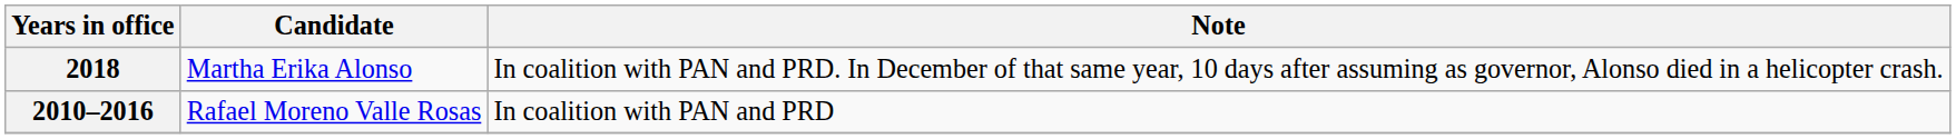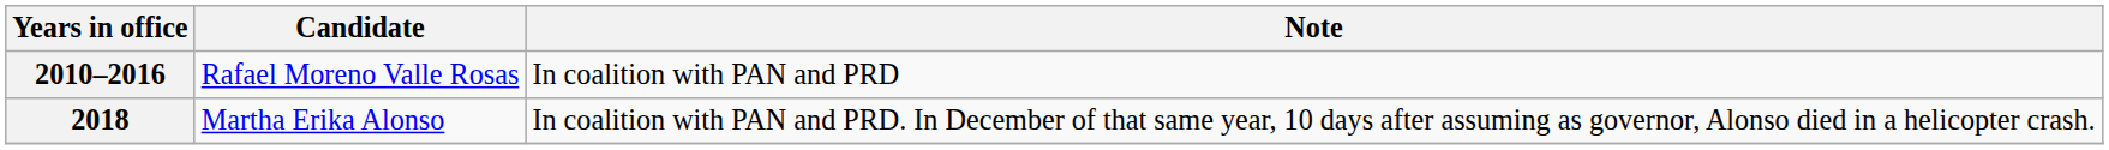rows swapped: 2010–2016 <-> 2018
